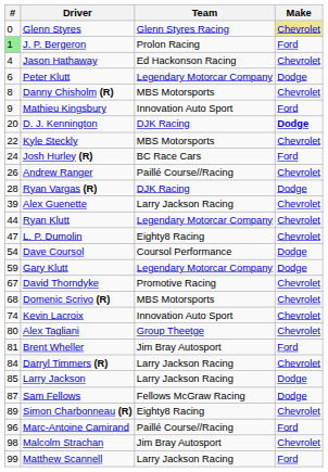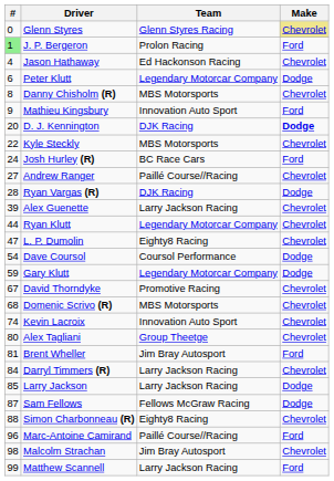Andrew Ranger | #: 26 -> 27
Simon Charbonneau (R) | #: 89 -> 88
